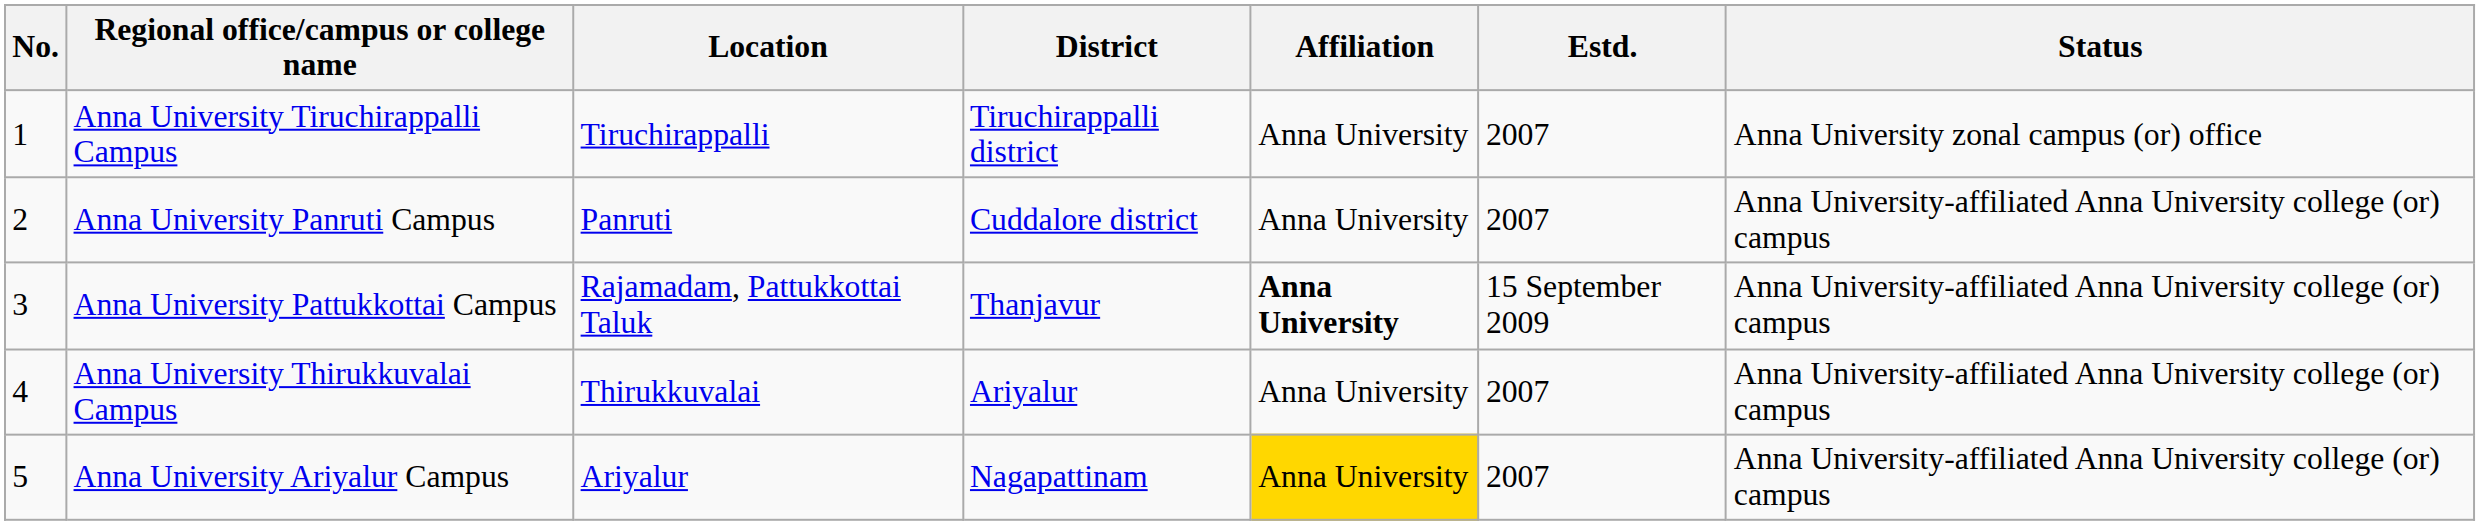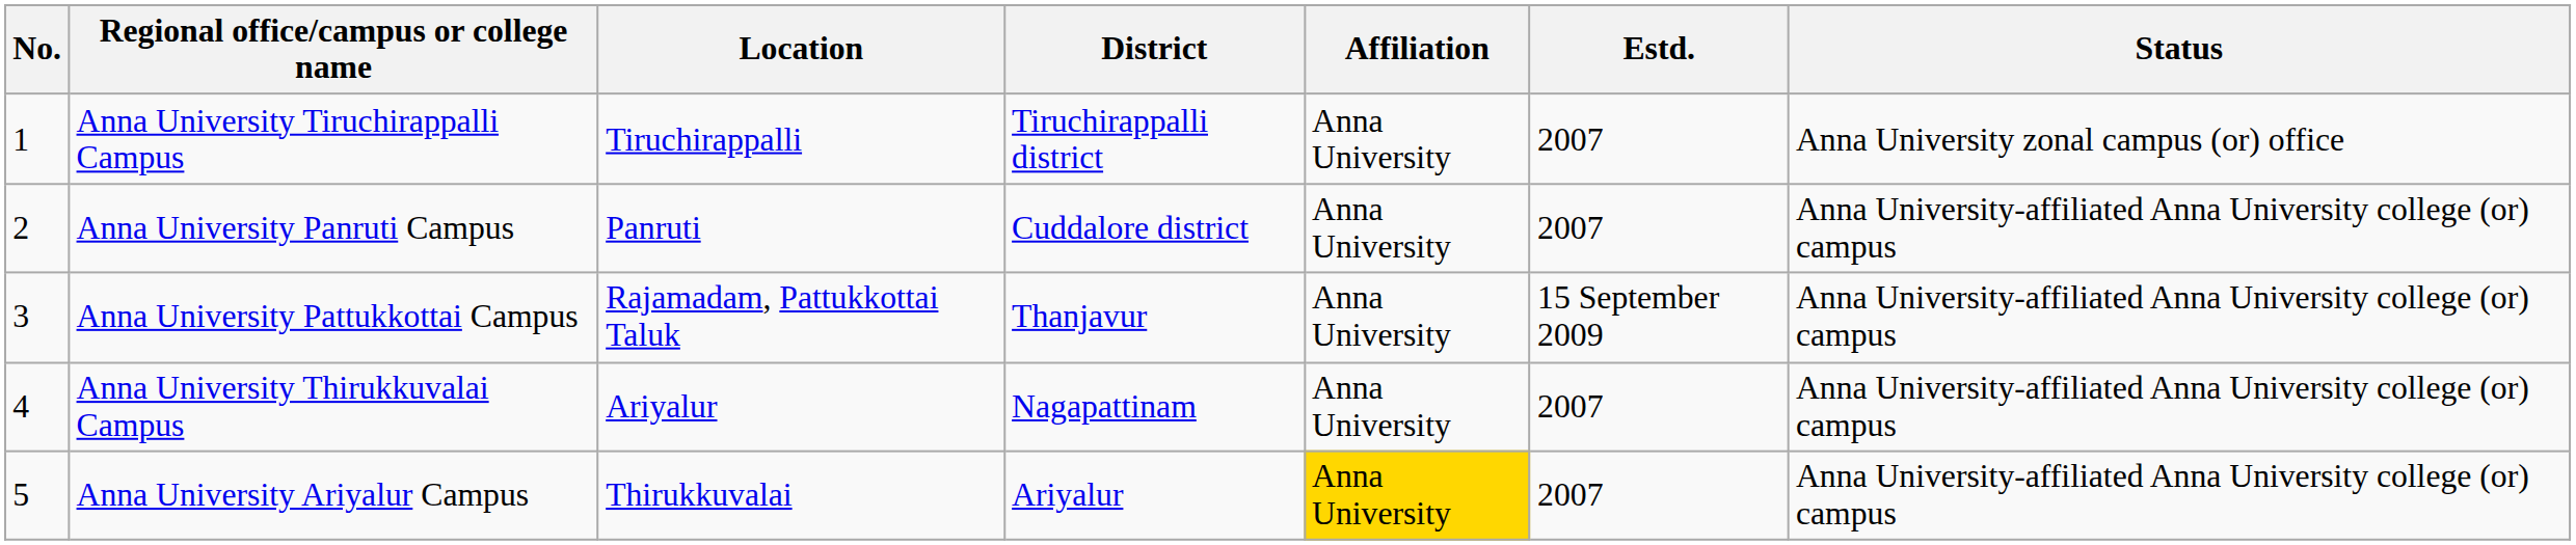Anna University Pattukkottai Campus | Affiliation: bold -> normal
Anna University Thirukkuvalai Campus | Location: Thirukkuvalai -> Ariyalur
Anna University Thirukkuvalai Campus | District: Ariyalur -> Nagapattinam
Anna University Ariyalur Campus | Location: Ariyalur -> Thirukkuvalai
Anna University Ariyalur Campus | District: Nagapattinam -> Ariyalur
